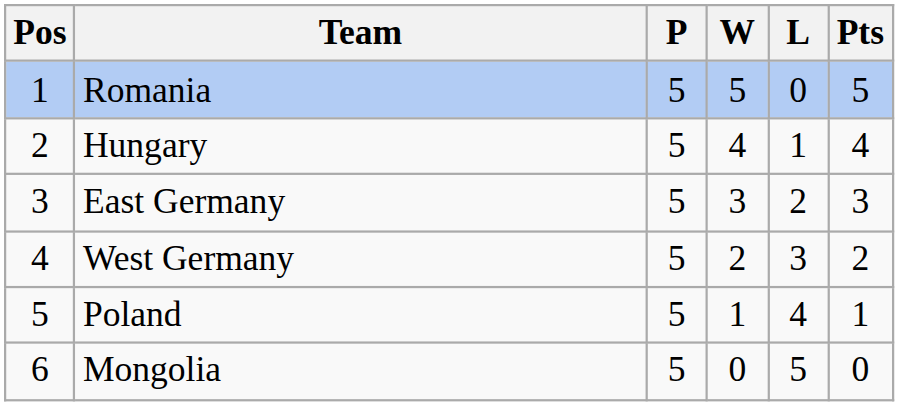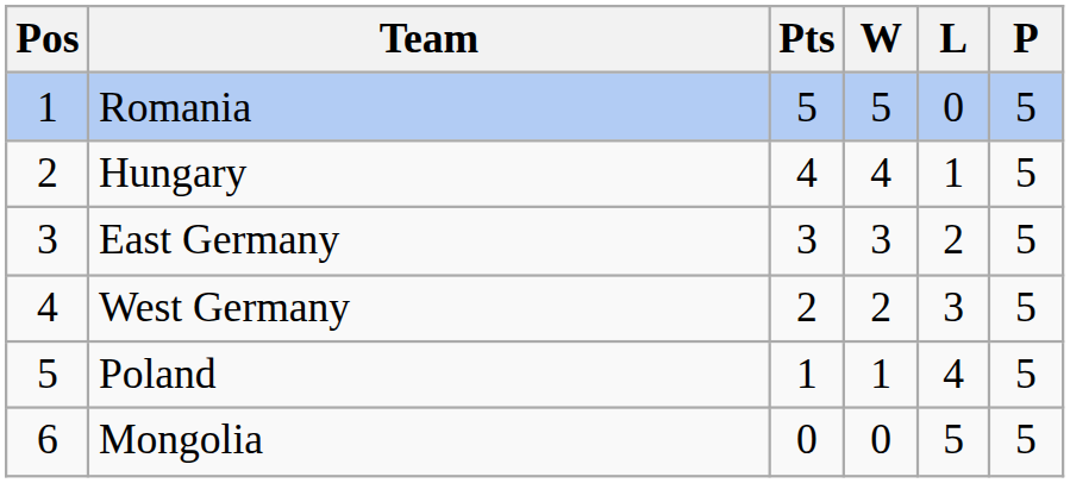columns swapped: P <-> Pts
